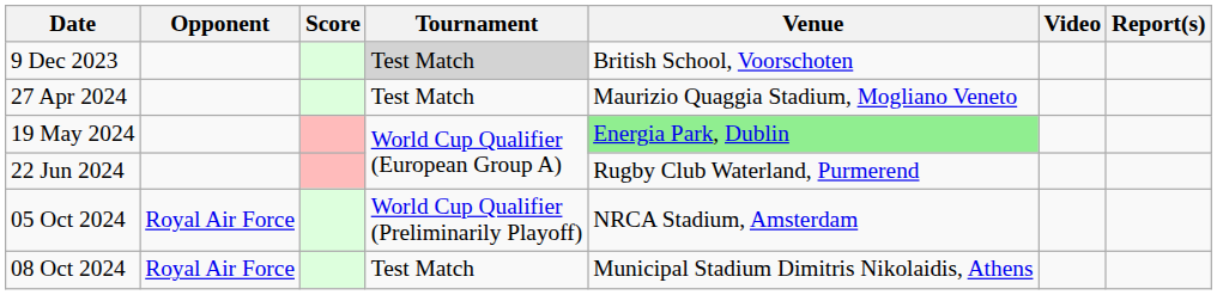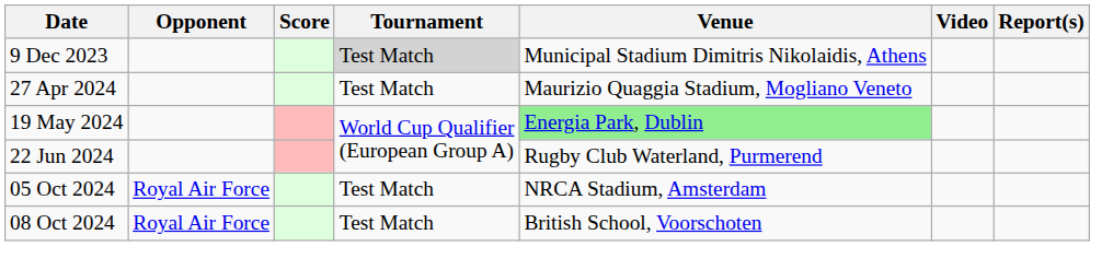9 Dec 2023 | Venue: British School, Voorschoten -> Municipal Stadium Dimitris Nikolaidis, Athens
05 Oct 2024 | Tournament: World Cup Qualifier (Preliminarily Playoff) -> Test Match
08 Oct 2024 | Venue: Municipal Stadium Dimitris Nikolaidis, Athens -> British School, Voorschoten
